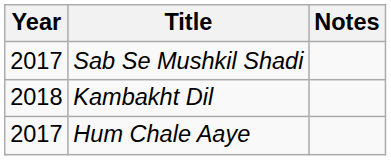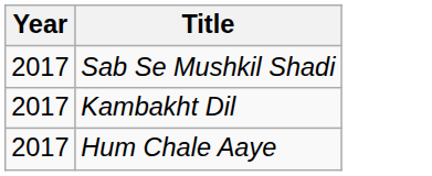- column: Notes
Kambakht Dil | Year: 2018 -> 2017
